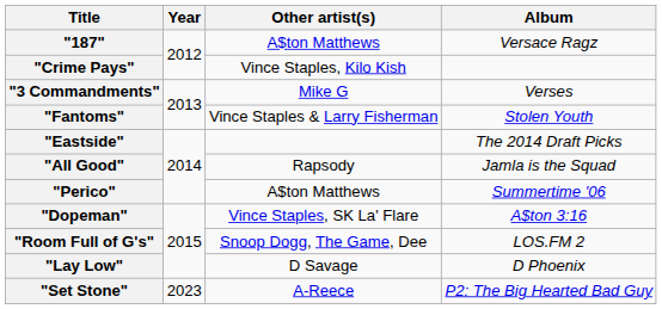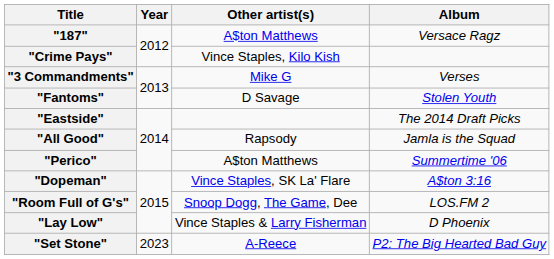"Fantoms" | Other artist(s): Vince Staples & Larry Fisherman -> D Savage
"Lay Low" | Other artist(s): D Savage -> Vince Staples & Larry Fisherman
